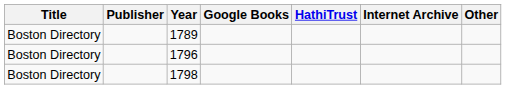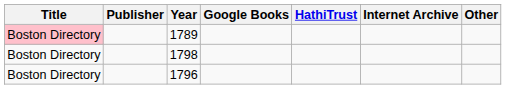1789 | Title: no background -> pink background
rows swapped: 1796 <-> 1798
